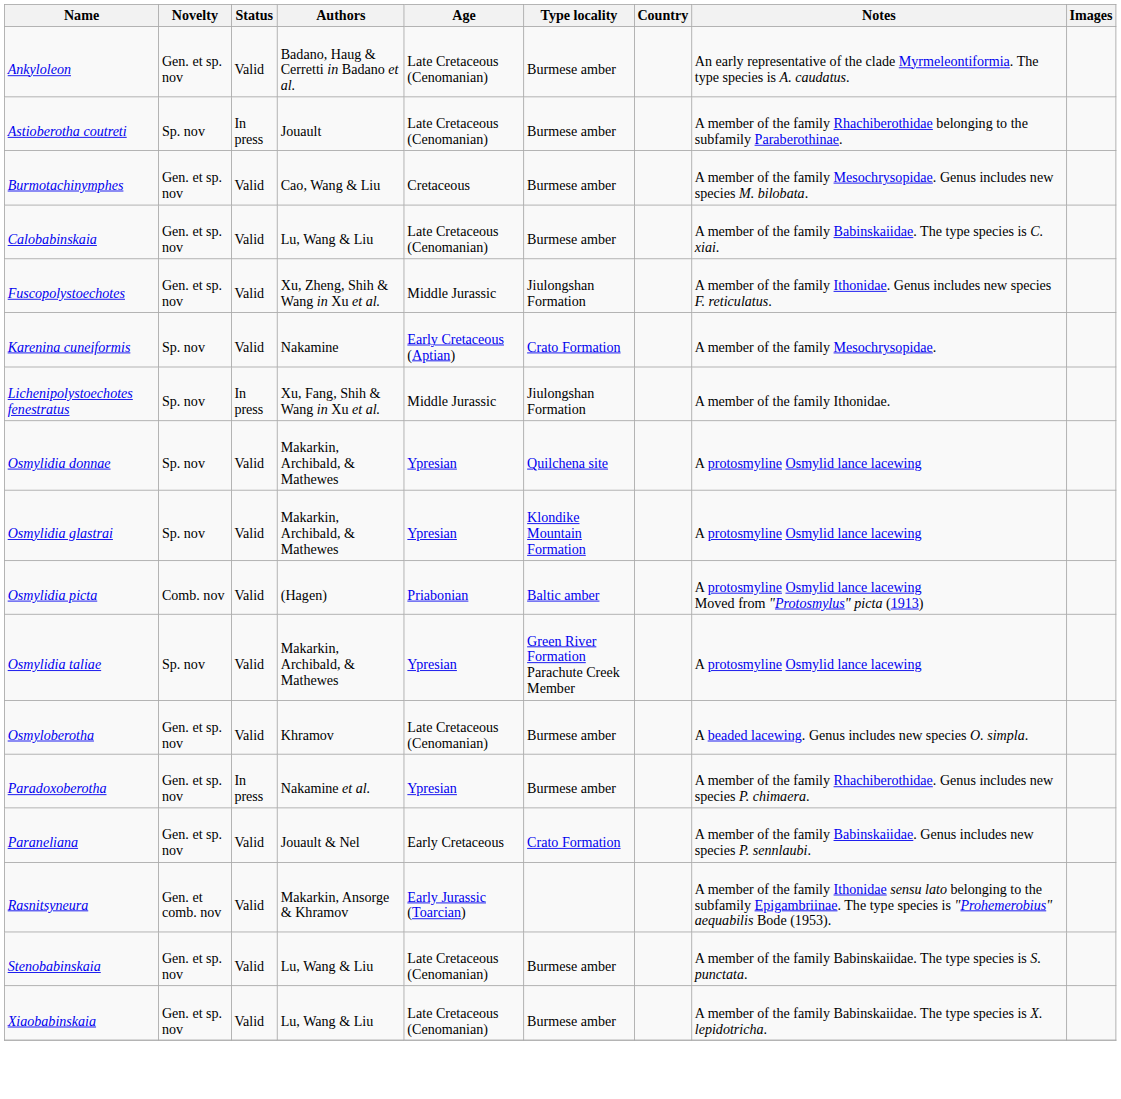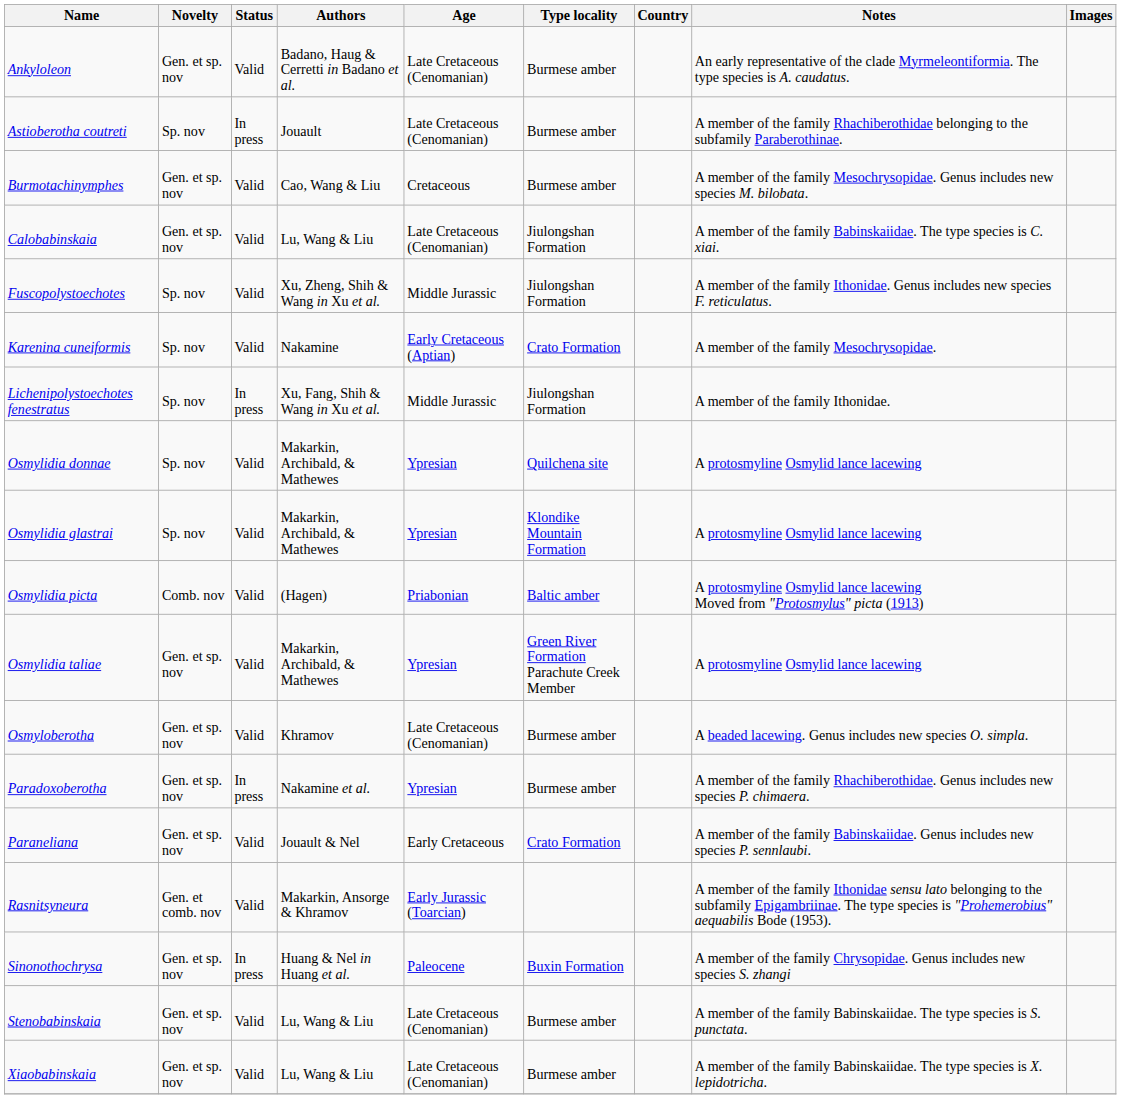Calobabinskaia | Type locality: Burmese amber -> Jiulongshan Formation
Fuscopolystoechotes | Novelty: Gen. et sp. nov -> Sp. nov
Osmylidia taliae | Novelty: Sp. nov -> Gen. et sp. nov
+ row: Sinonothochrysa | Gen. et sp. nov | In press | Huang & Nel in Huang et al. | Paleocene | Buxin Formation | A member of the family Chrysopidae. Genus includes new species S. zhangi
